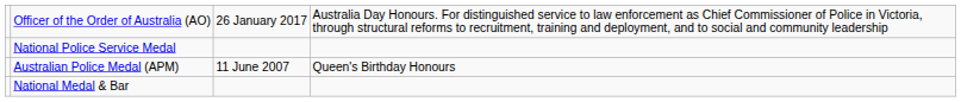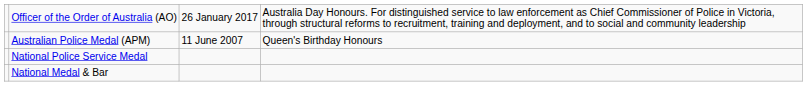rows swapped: Australian Police Medal (APM) <-> National Police Service Medal
